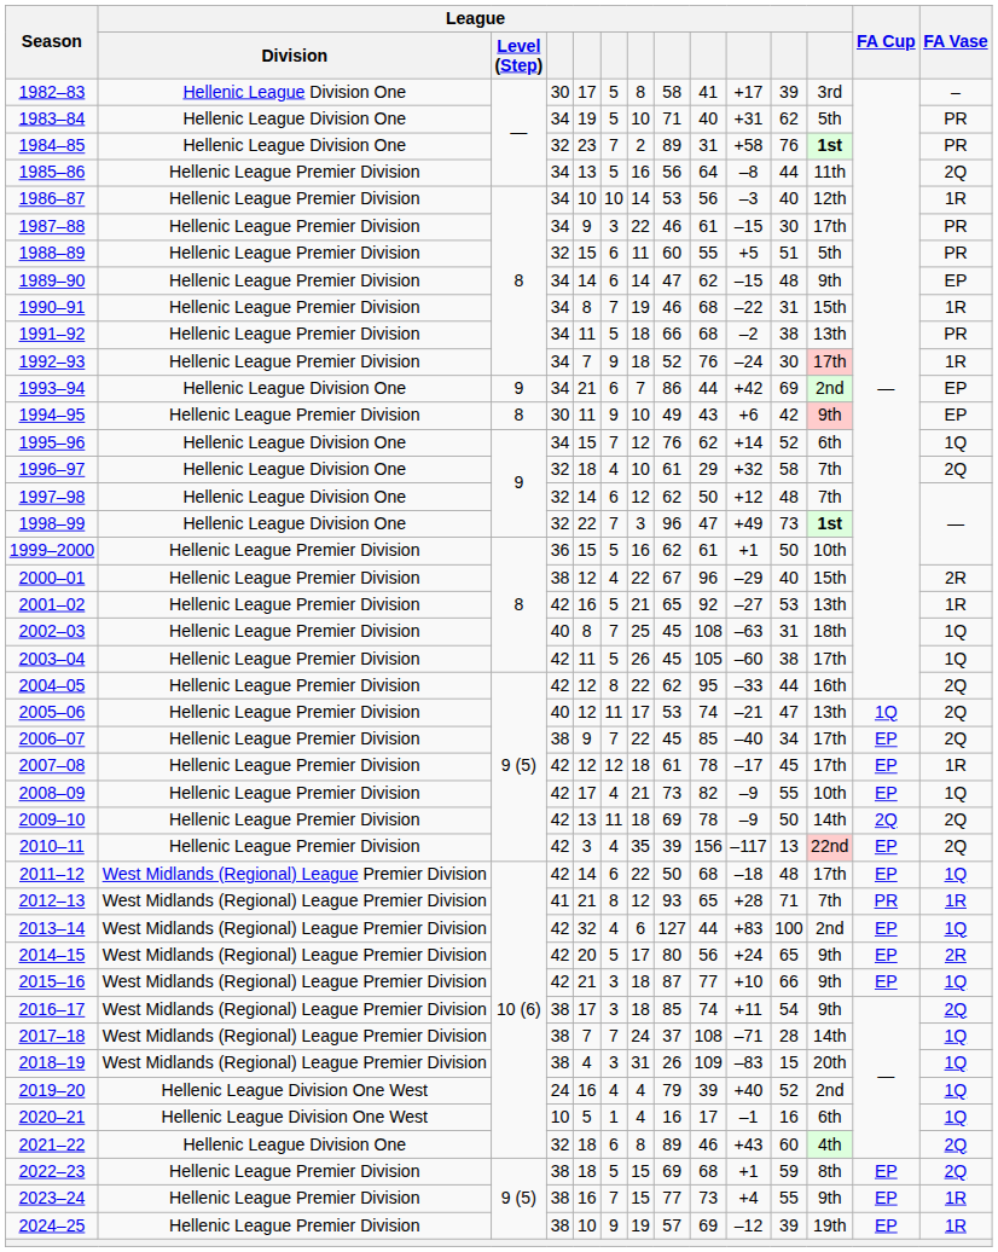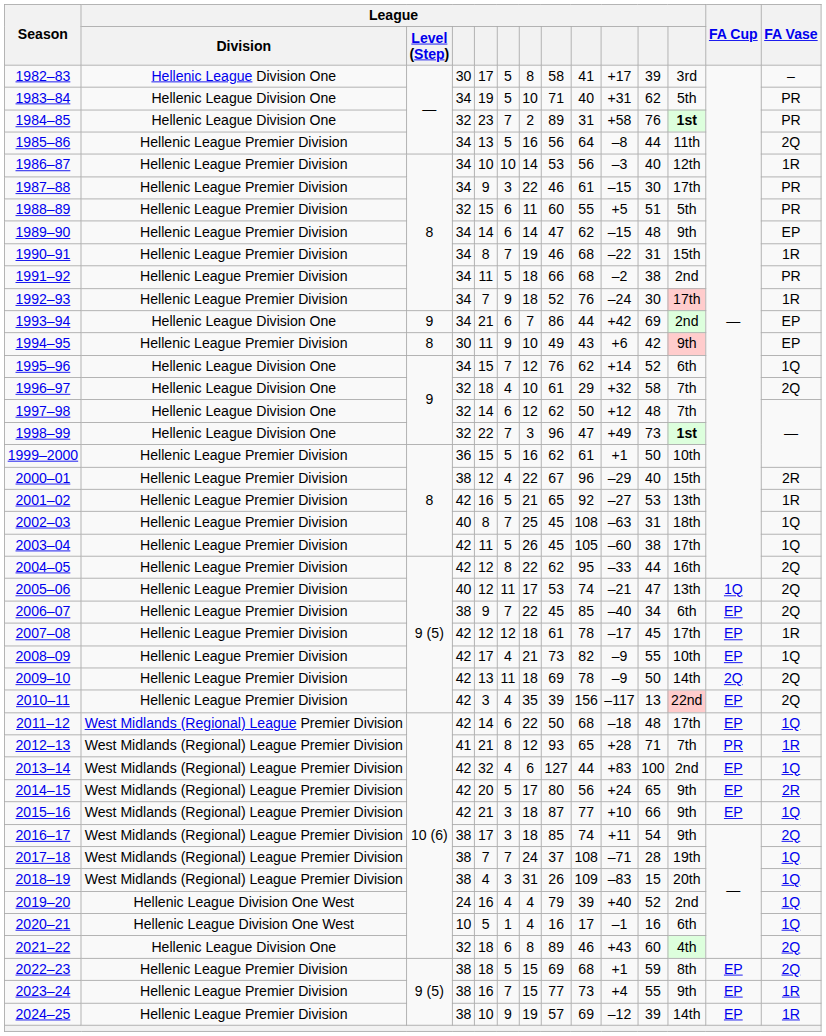1991–92 | column 12: 13th -> 2nd
2006–07 | column 12: 17th -> 6th
2017–18 | column 12: 14th -> 19th
2024–25 | column 12: 19th -> 14th
